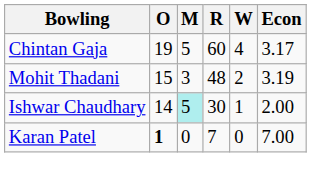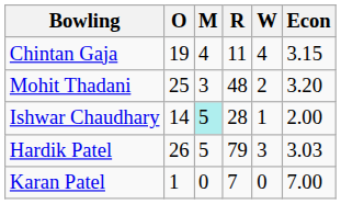Chintan Gaja | M: 5 -> 4
Chintan Gaja | R: 60 -> 11
Chintan Gaja | Econ: 3.17 -> 3.15
Mohit Thadani | O: 15 -> 25
Mohit Thadani | Econ: 3.19 -> 3.20
Ishwar Chaudhary | R: 30 -> 28
+ row: Hardik Patel | 26 | 5 | 79 | 3 | 3.03
Karan Patel | O: bold -> normal
